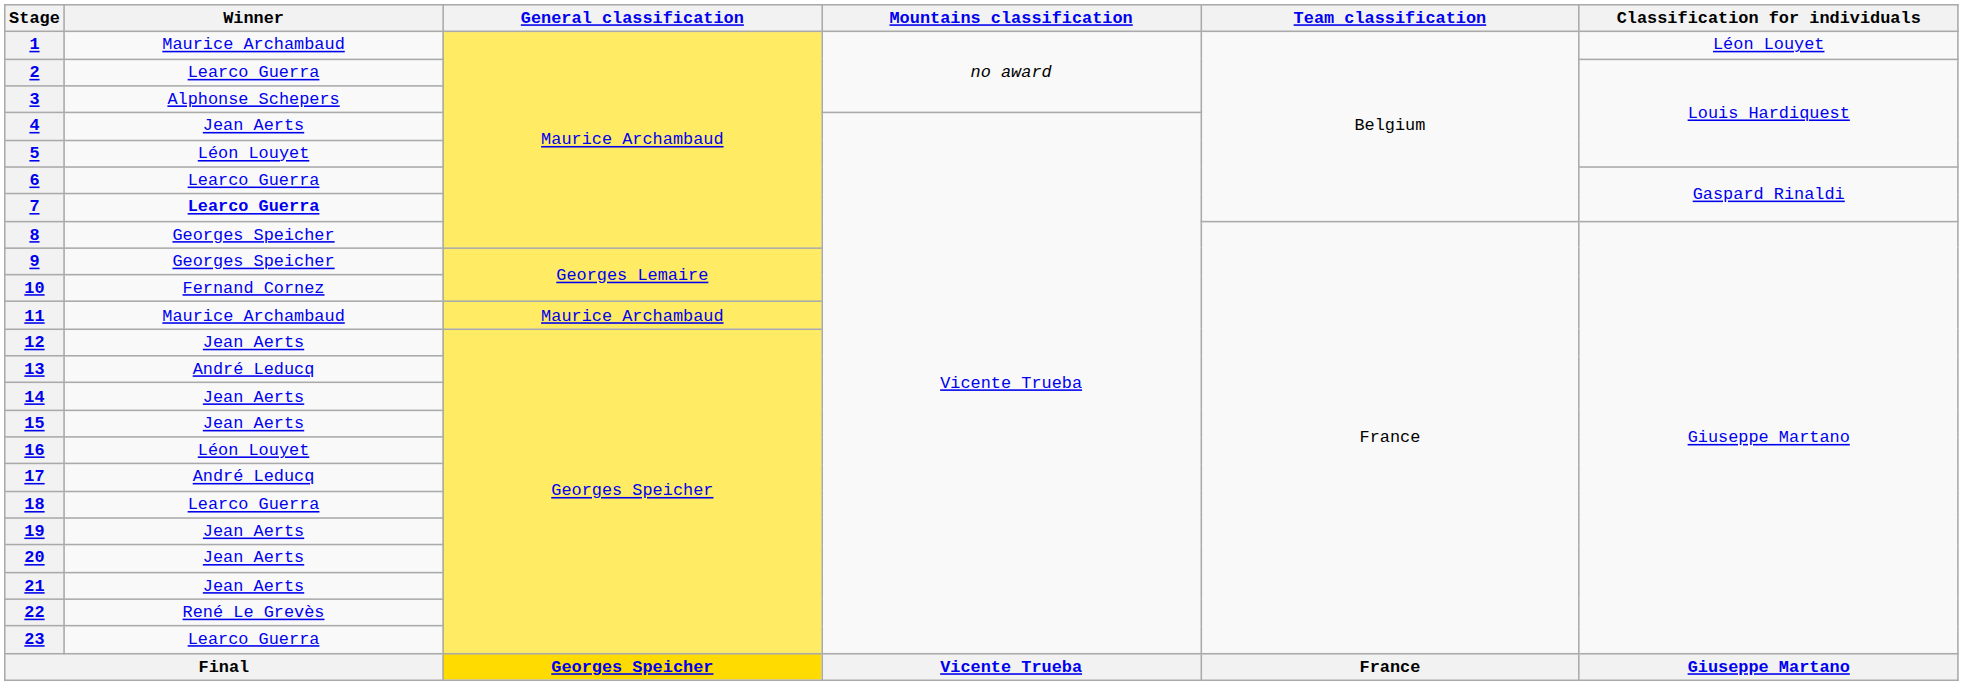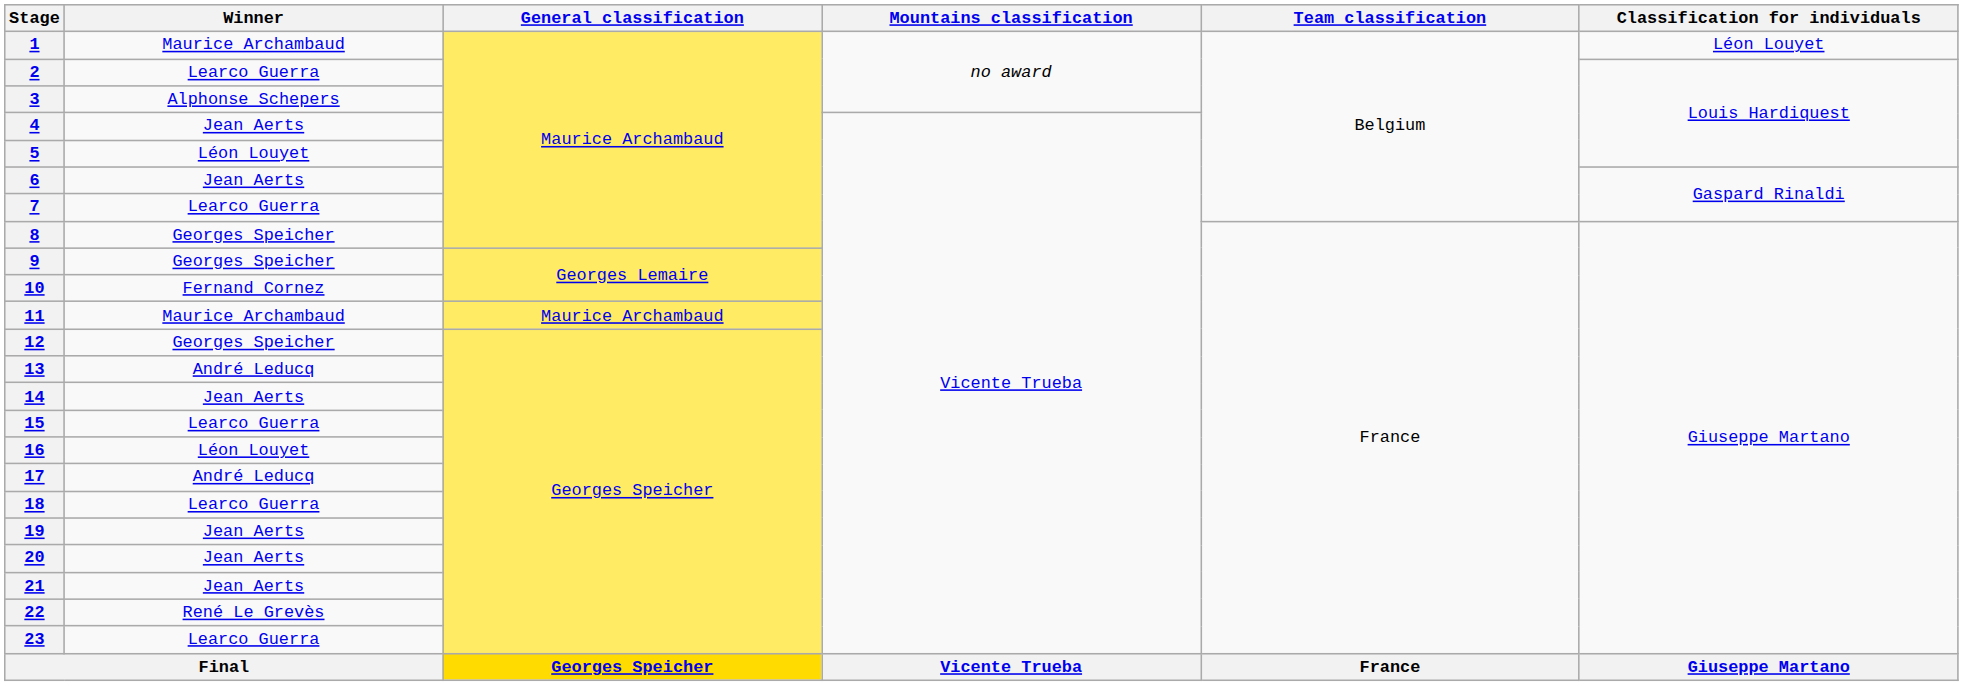6 | Winner: Learco Guerra -> Jean Aerts
7 | Winner: bold -> normal
12 | Winner: Jean Aerts -> Georges Speicher
15 | Winner: Jean Aerts -> Learco Guerra
